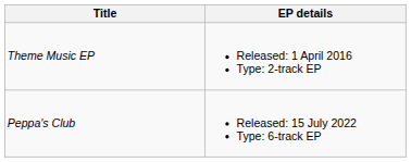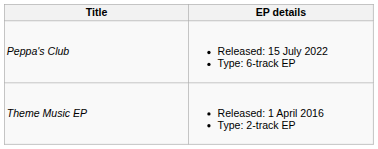rows swapped: Theme Music EP <-> Peppa's Club
